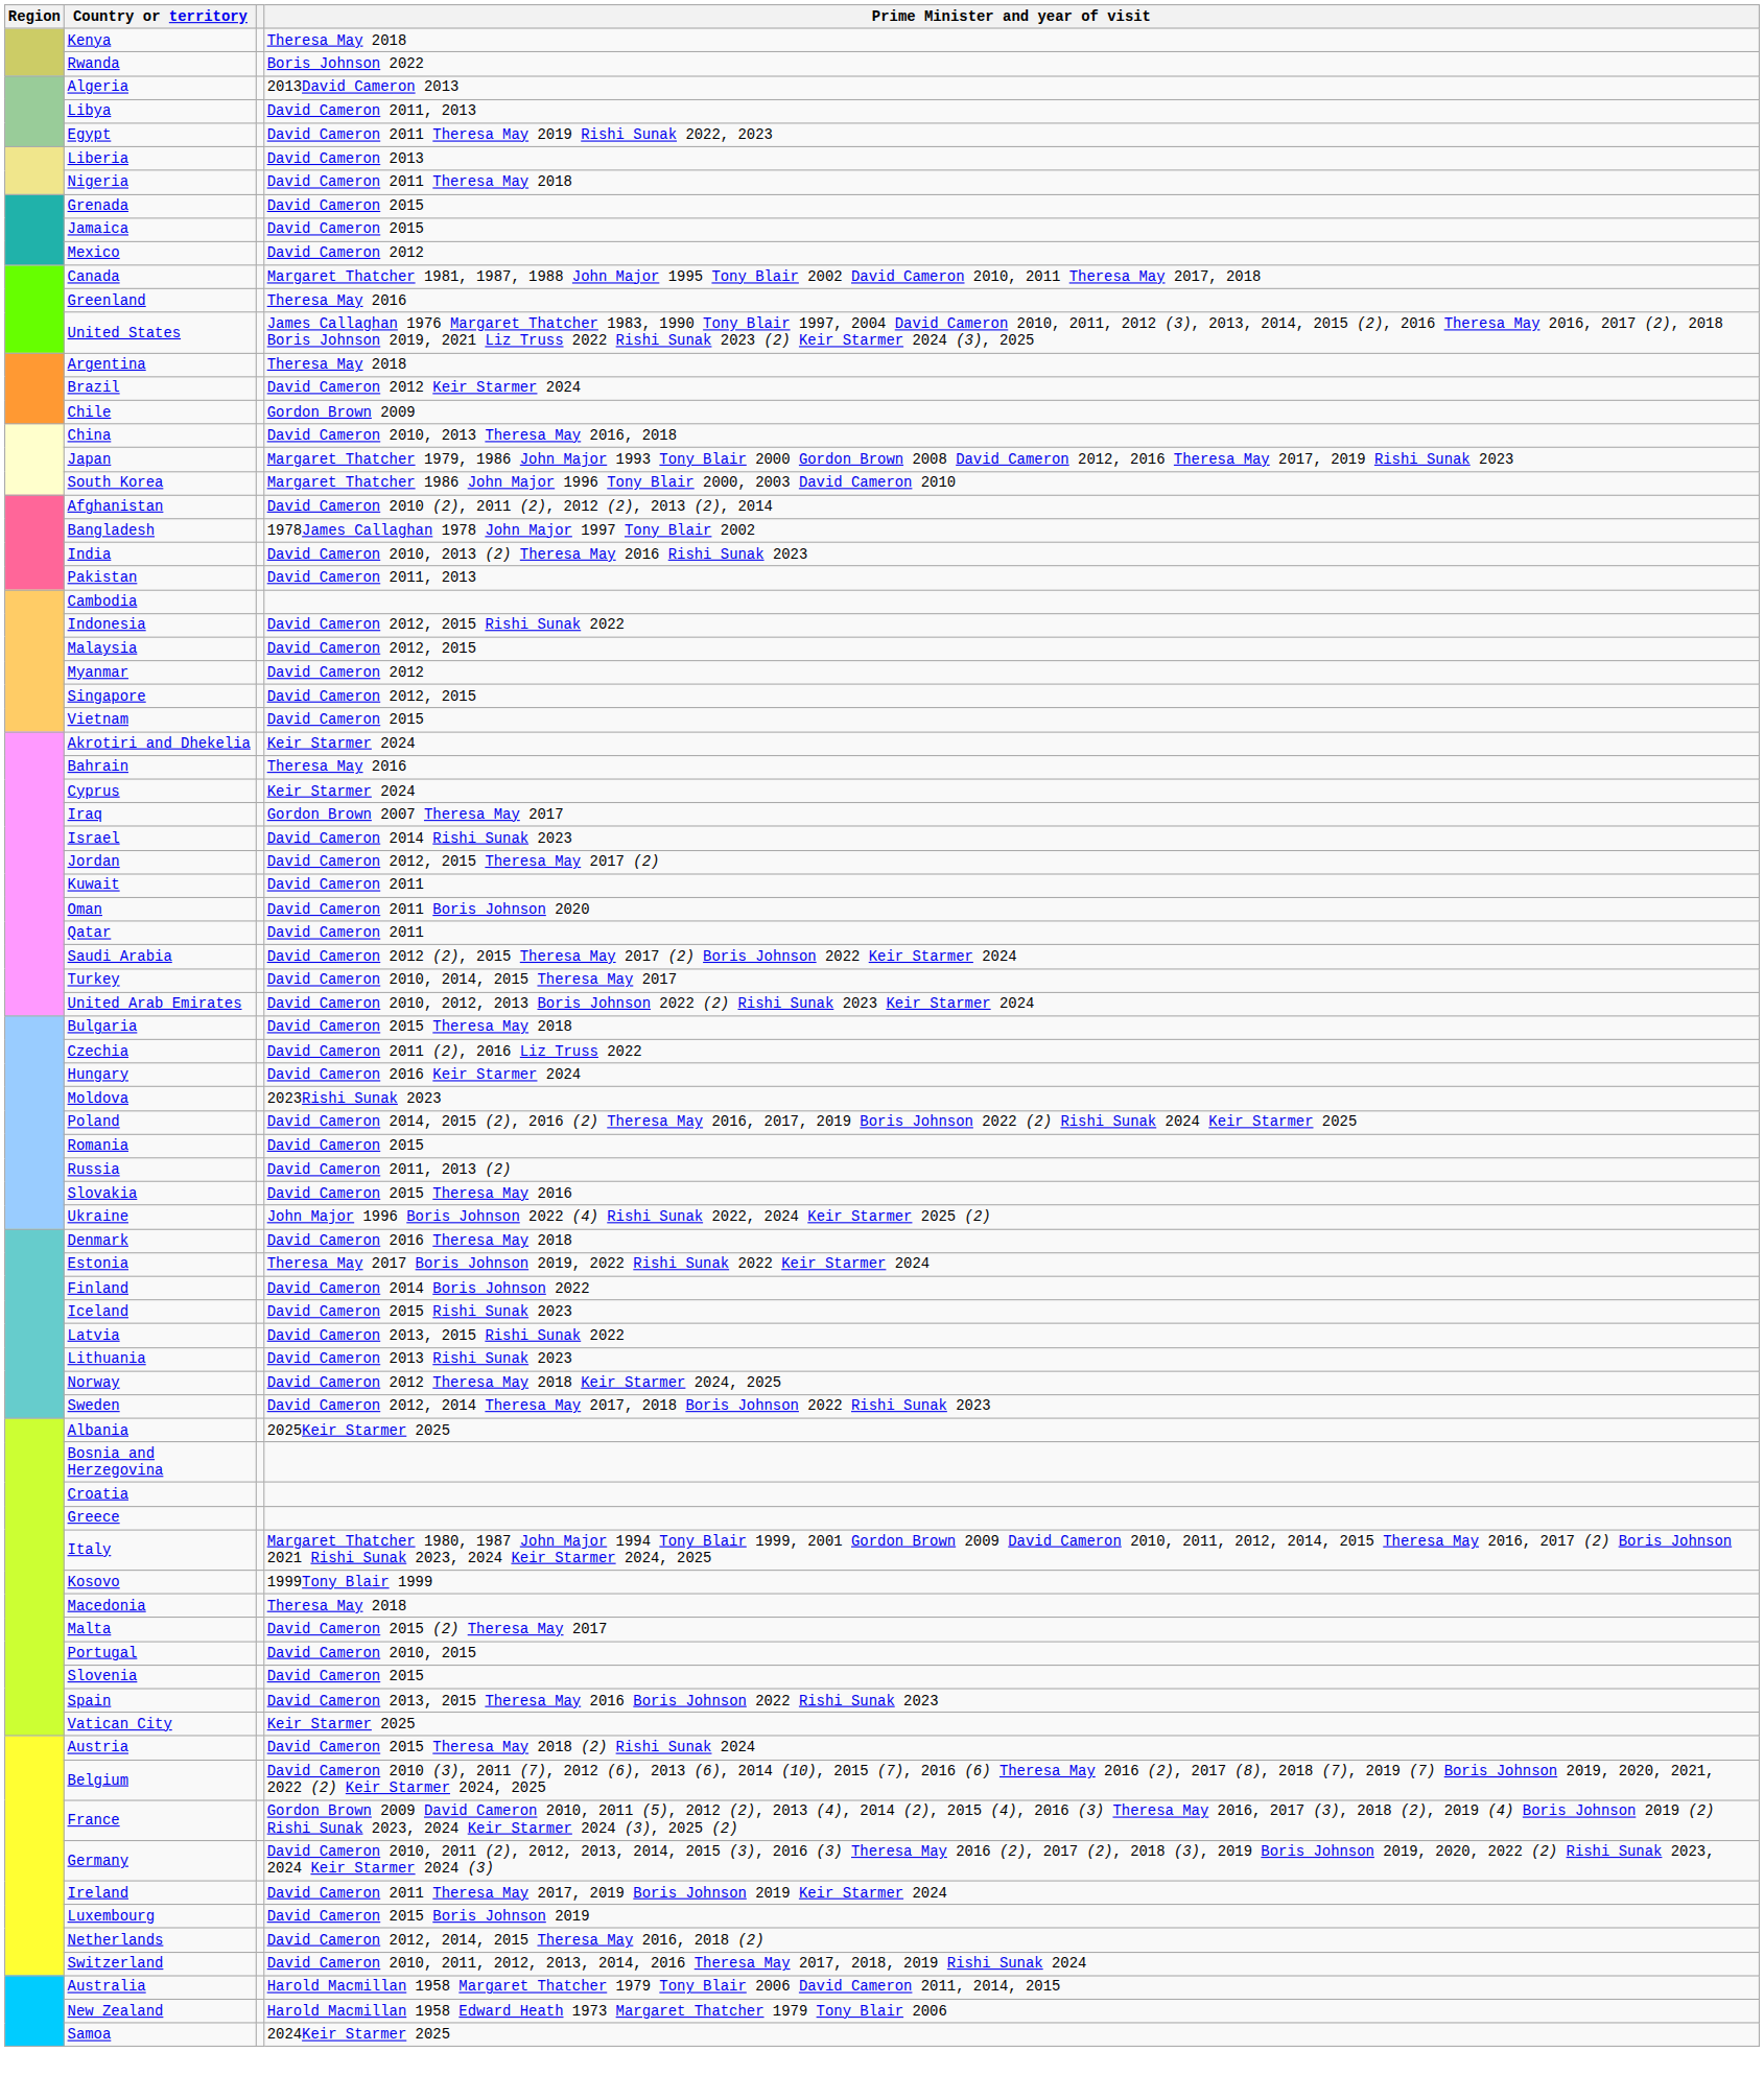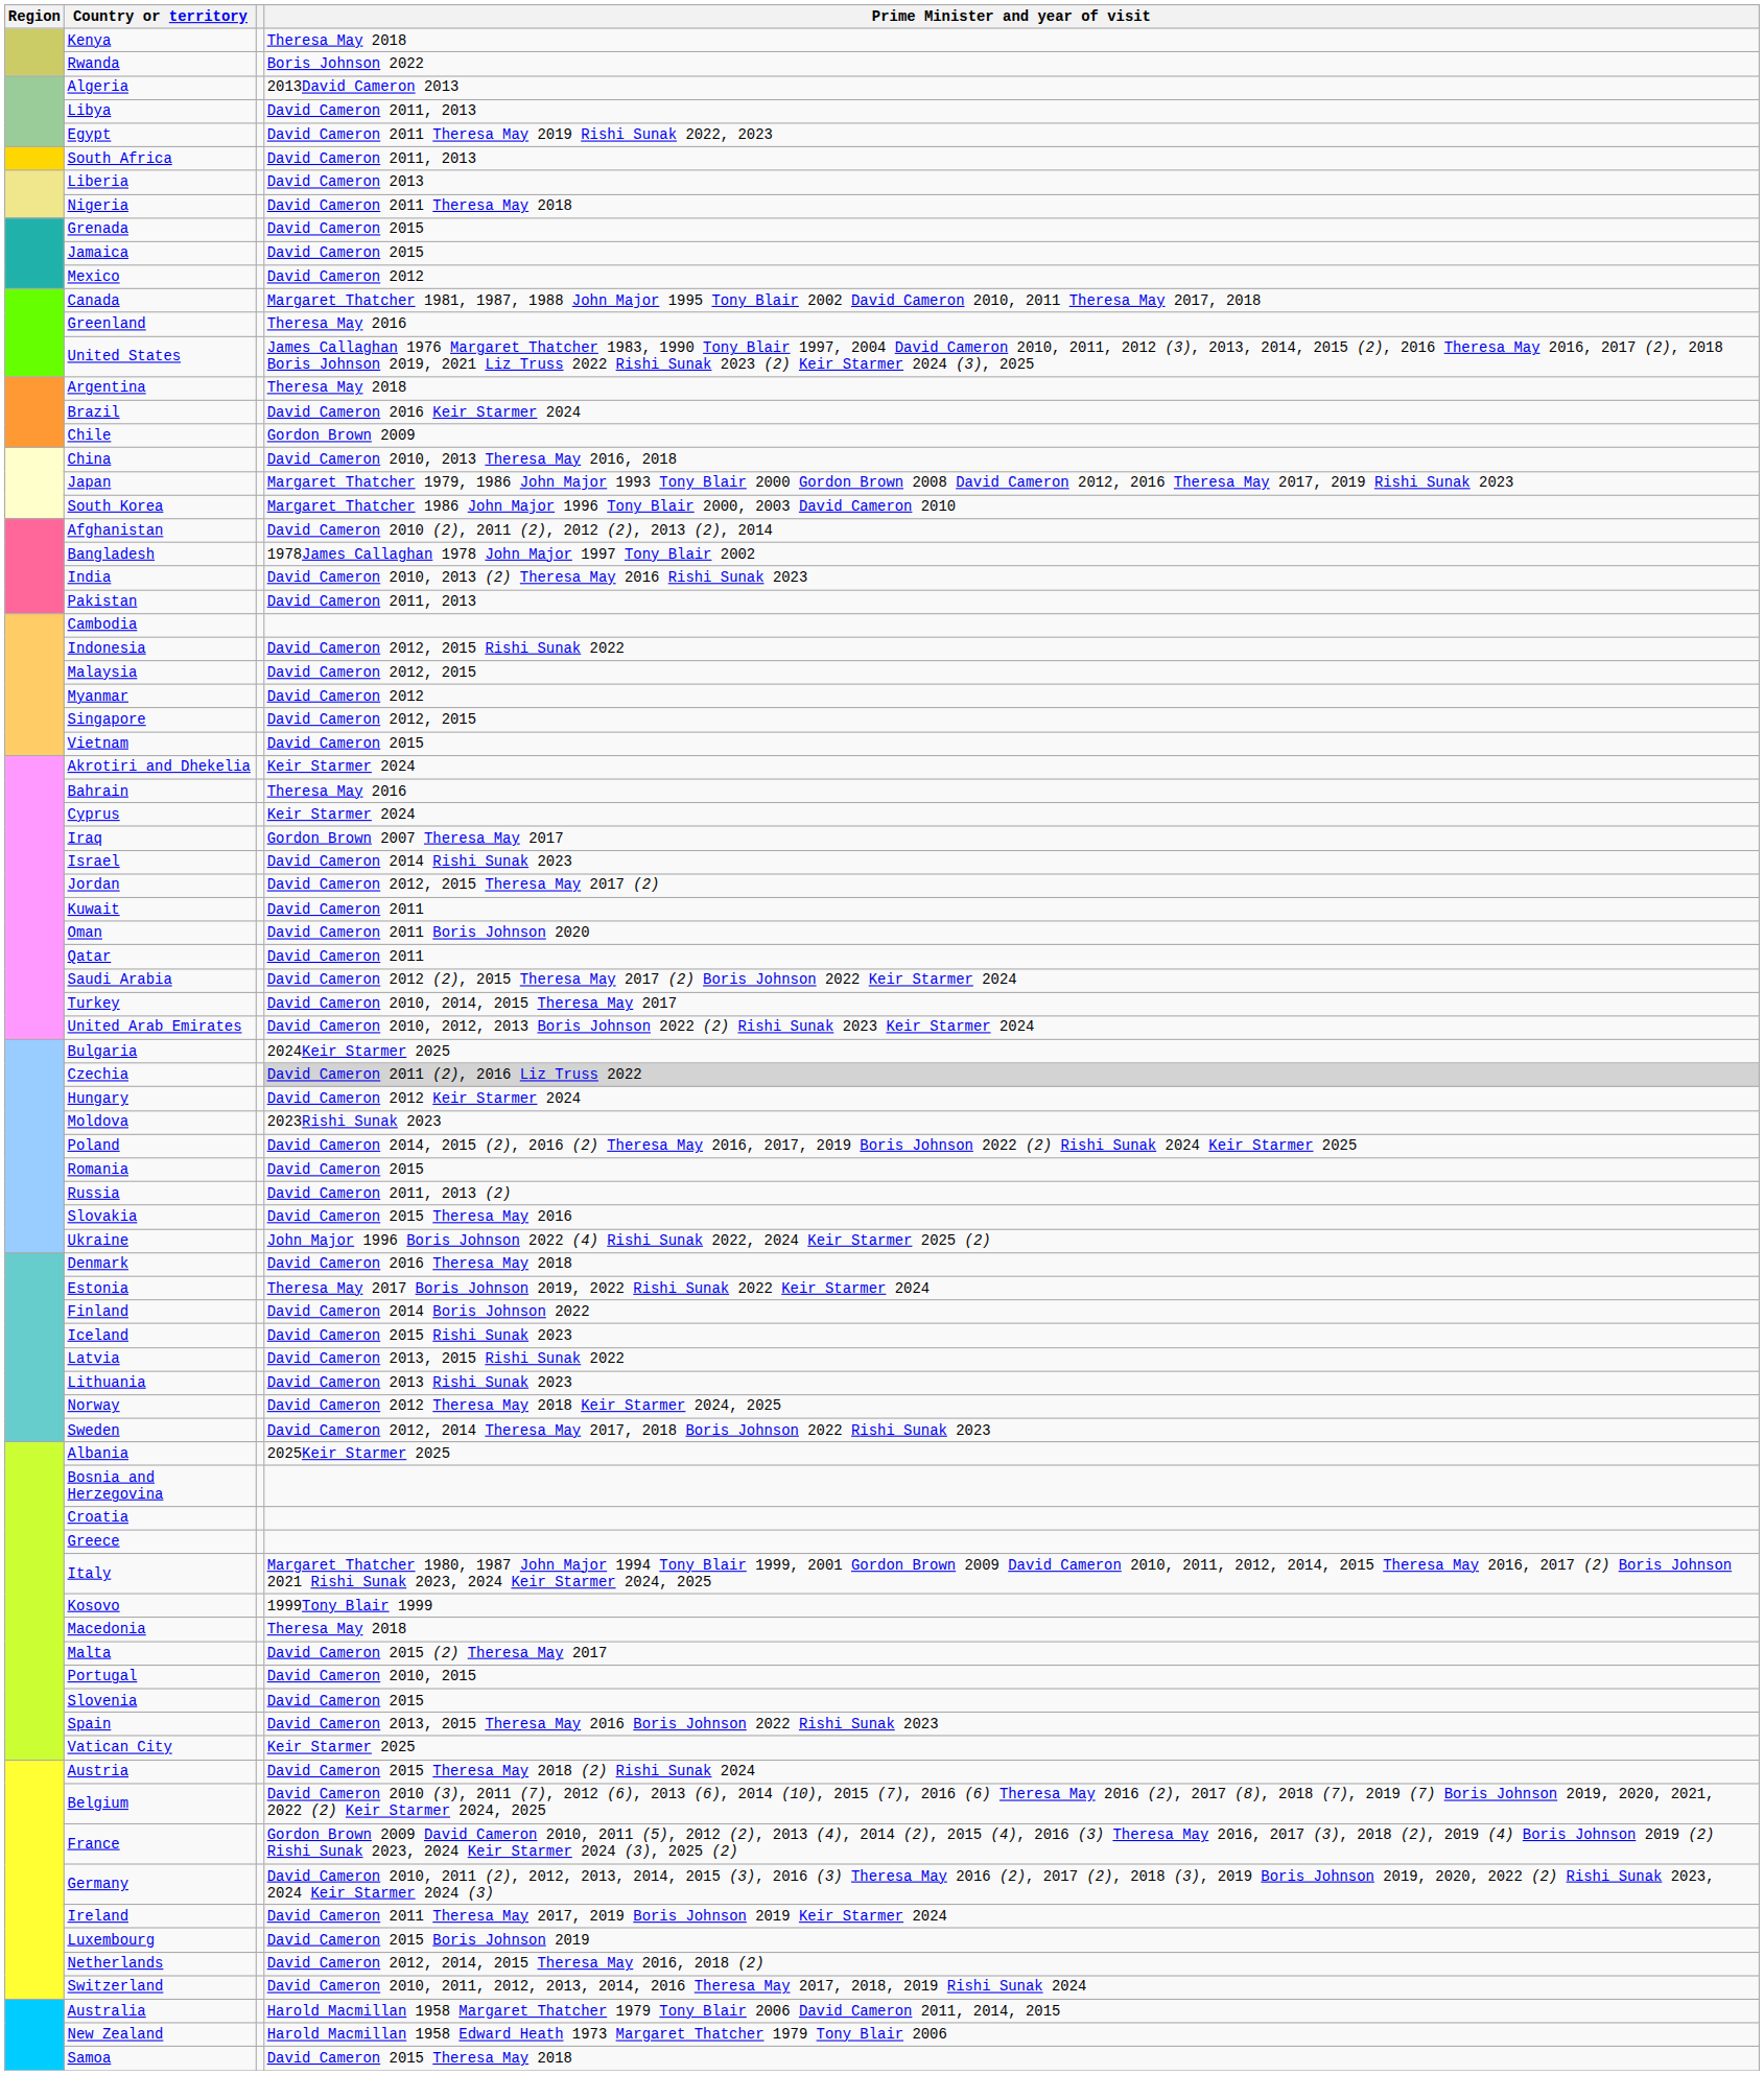+ row: South Africa | David Cameron 2011, 2013
Brazil | Prime Minister and year of visit: David Cameron 2012 Keir Starmer 2024 -> David Cameron 2016 Keir Starmer 2024
Bulgaria | Prime Minister and year of visit: David Cameron 2015 Theresa May 2018 -> 2024Keir Starmer 2025
Czechia | Prime Minister and year of visit: no background -> lightgrey background
Hungary | Prime Minister and year of visit: David Cameron 2016 Keir Starmer 2024 -> David Cameron 2012 Keir Starmer 2024
Samoa | Prime Minister and year of visit: 2024Keir Starmer 2025 -> David Cameron 2015 Theresa May 2018
